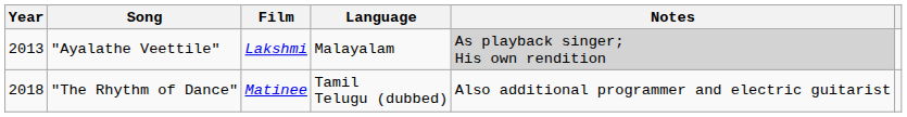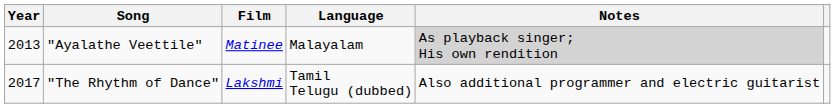"Ayalathe Veettile" | Film: Lakshmi -> Matinee
"The Rhythm of Dance" | Year: 2018 -> 2017
"The Rhythm of Dance" | Film: Matinee -> Lakshmi
